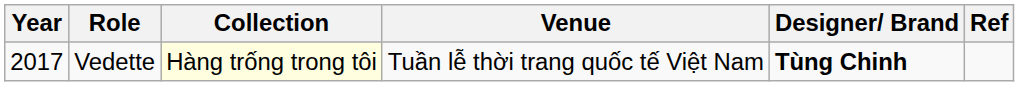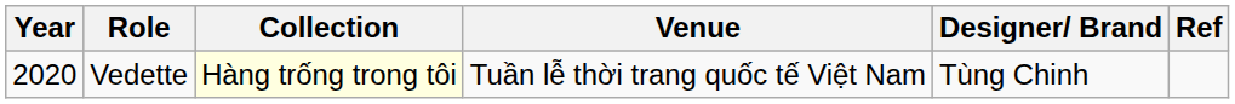Vedette | Year: 2017 -> 2020
Vedette | Designer/ Brand: bold -> normal
